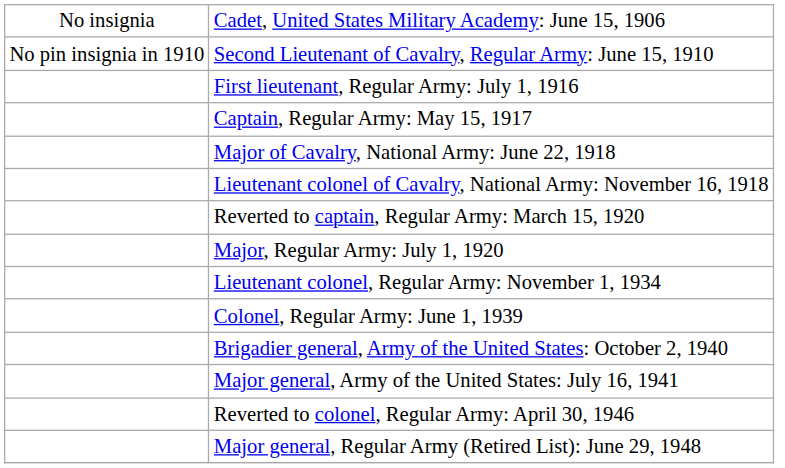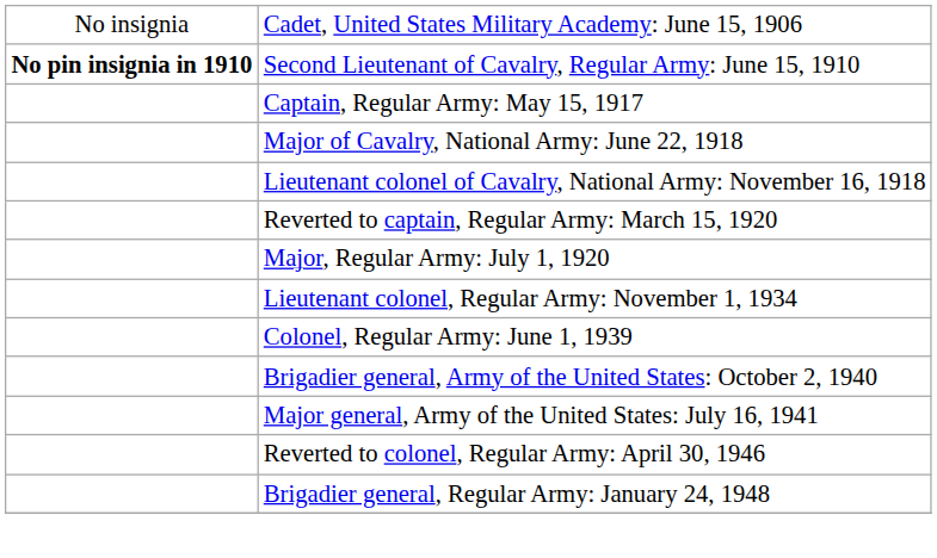Second Lieutenant of Cavalry, Regular Army: June 15, 1910 | column 1: normal -> bold
- row: First lieutenant, Regular Army: July 1, 1916
+ row: Brigadier general, Regular Army: January 24, 1948
- row: Major general, Regular Army (Retired List): June 29, 1948
